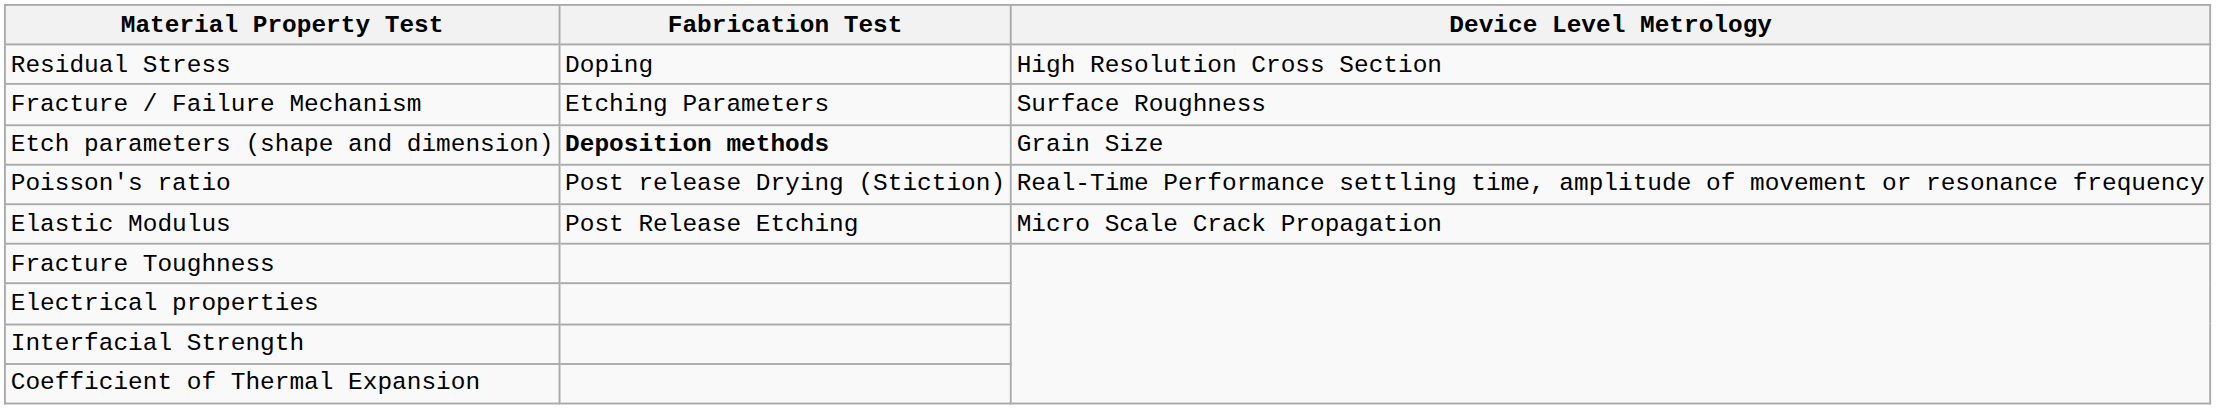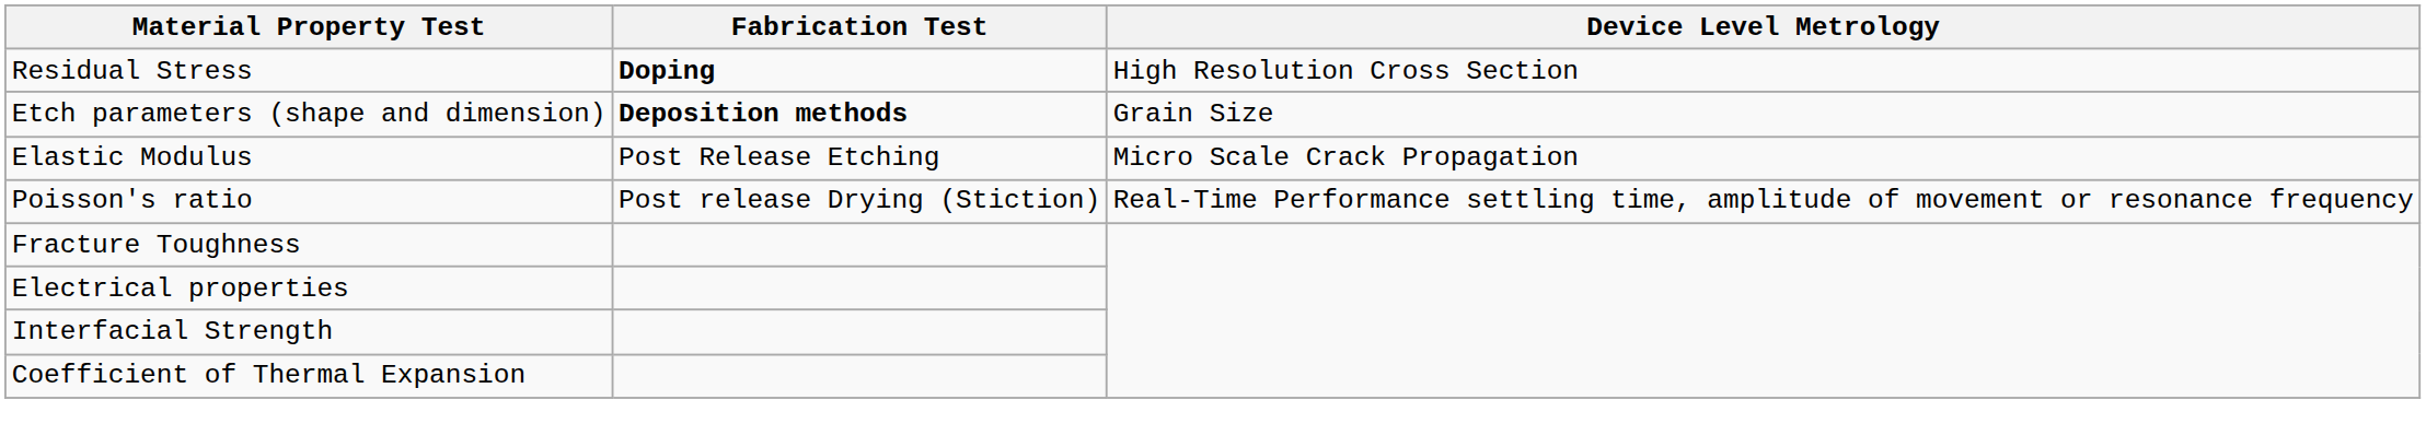Residual Stress | Fabrication Test: normal -> bold
- row: Fracture / Failure Mechanism | Etching Parameters | Surface Roughness
rows swapped: Elastic Modulus <-> Poisson's ratio
